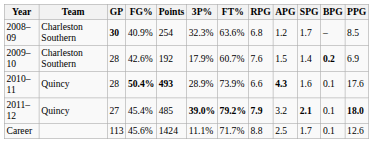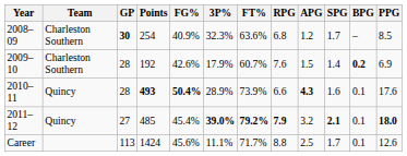columns swapped: Points <-> FG%
